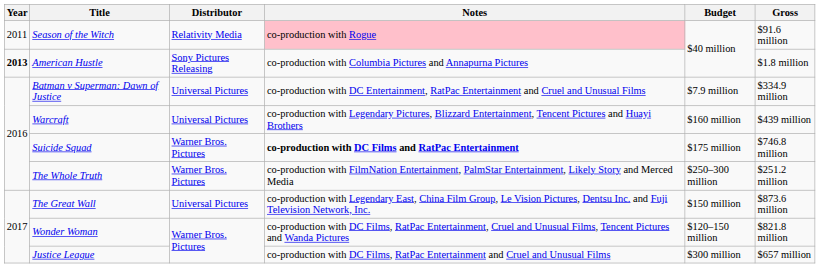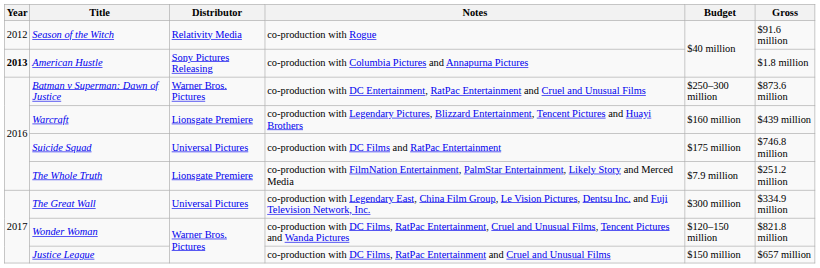Season of the Witch | Year: 2011 -> 2012
Season of the Witch | Notes: pink background -> no background
Batman v Superman: Dawn of Justice | Distributor: Universal Pictures -> Warner Bros. Pictures
Batman v Superman: Dawn of Justice | Budget: $7.9 million -> $250–300 million
Batman v Superman: Dawn of Justice | Gross: $334.9 million -> $873.6 million
Warcraft | Distributor: Universal Pictures -> Lionsgate Premiere
Suicide Squad | Distributor: Warner Bros. Pictures -> Universal Pictures
Suicide Squad | Notes: bold -> normal
The Whole Truth | Distributor: Warner Bros. Pictures -> Lionsgate Premiere
The Whole Truth | Budget: $250–300 million -> $7.9 million
The Great Wall | Budget: $150 million -> $300 million
The Great Wall | Gross: $873.6 million -> $334.9 million
Justice League | Budget: $300 million -> $150 million
